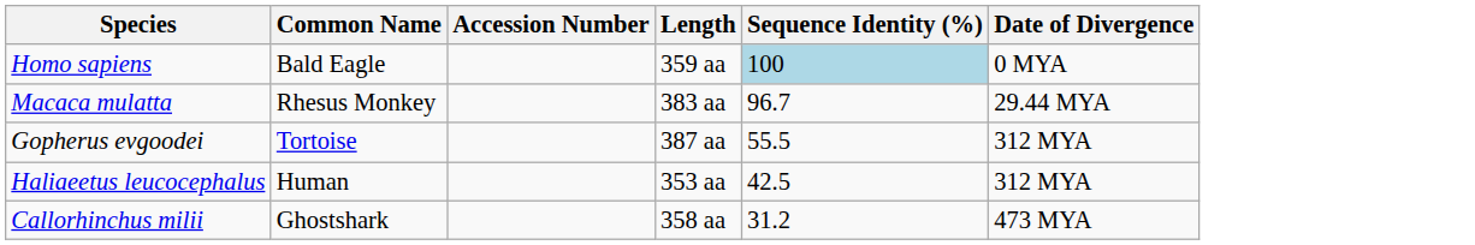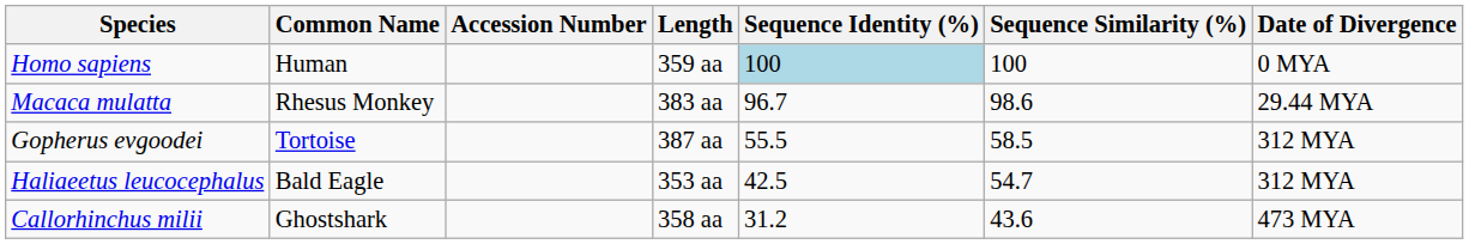+ column: Sequence Similarity (%) | 100 | 98.6 | 58.5 | 54.7 | 43.6
Homo sapiens | Common Name: Bald Eagle -> Human
Haliaeetus leucocephalus | Common Name: Human -> Bald Eagle
